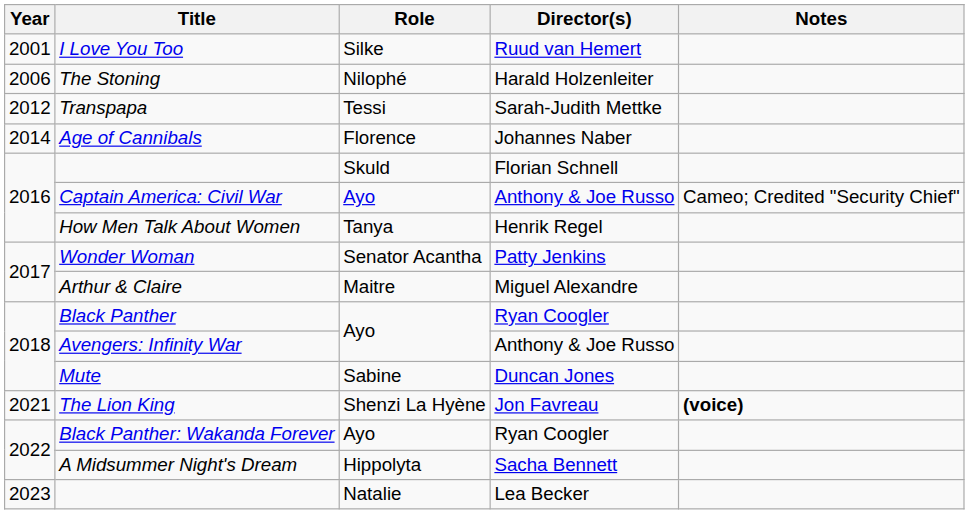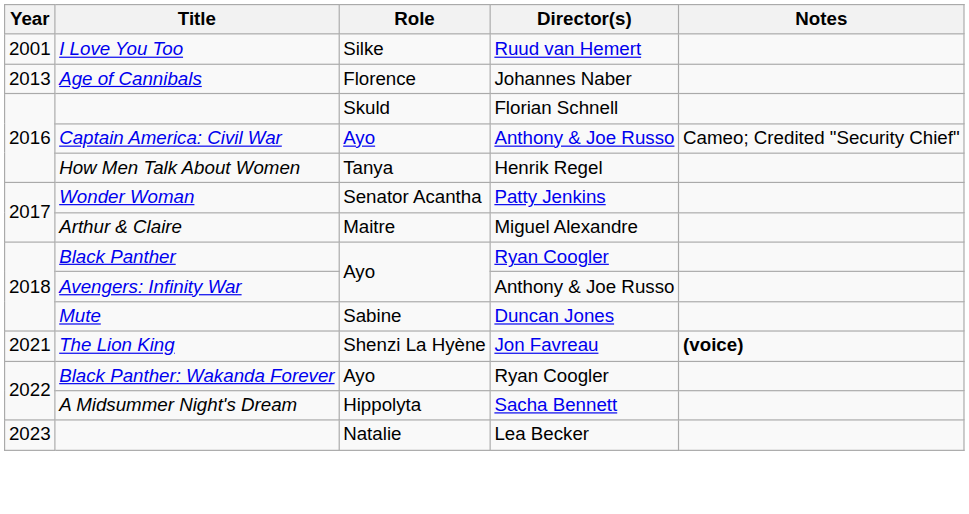- row: 2006 | The Stoning | Nilophé | Harald Holzenleiter
- row: 2012 | Transpapa | Tessi | Sarah-Judith Mettke
Age of Cannibals | Year: 2014 -> 2013
